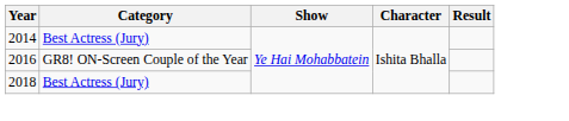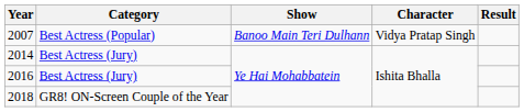+ row: 2007 | Best Actress (Popular) | Banoo Main Teri Dulhann | Vidya Pratap Singh
2016 | Category: GR8! ON-Screen Couple of the Year -> Best Actress (Jury)
2018 | Category: Best Actress (Jury) -> GR8! ON-Screen Couple of the Year
